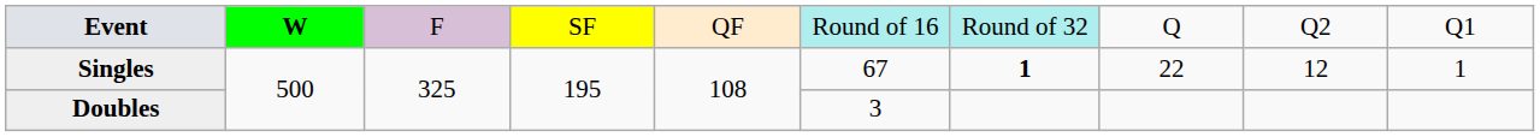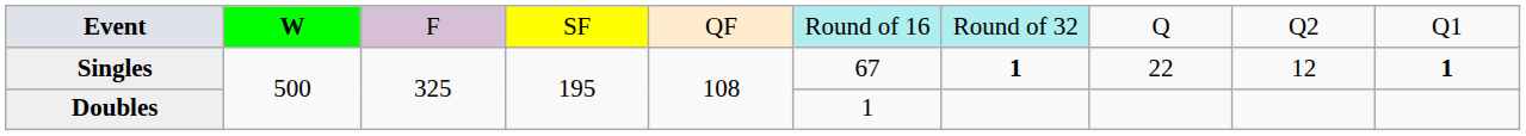Singles | column 10: normal -> bold
Doubles | column 6: 3 -> 1
